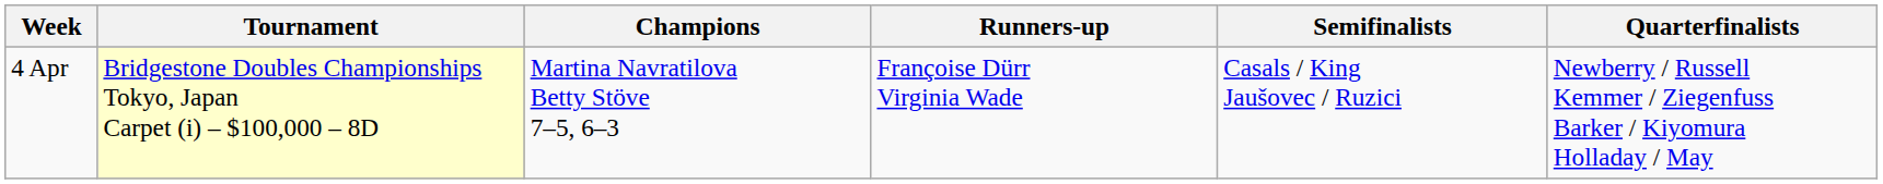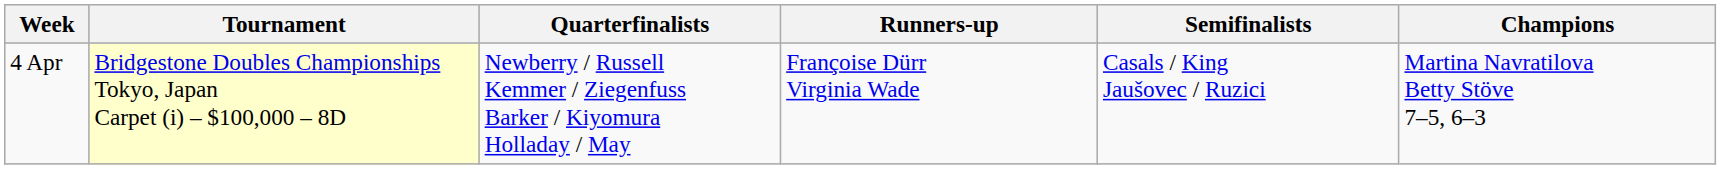columns swapped: Champions <-> Quarterfinalists
